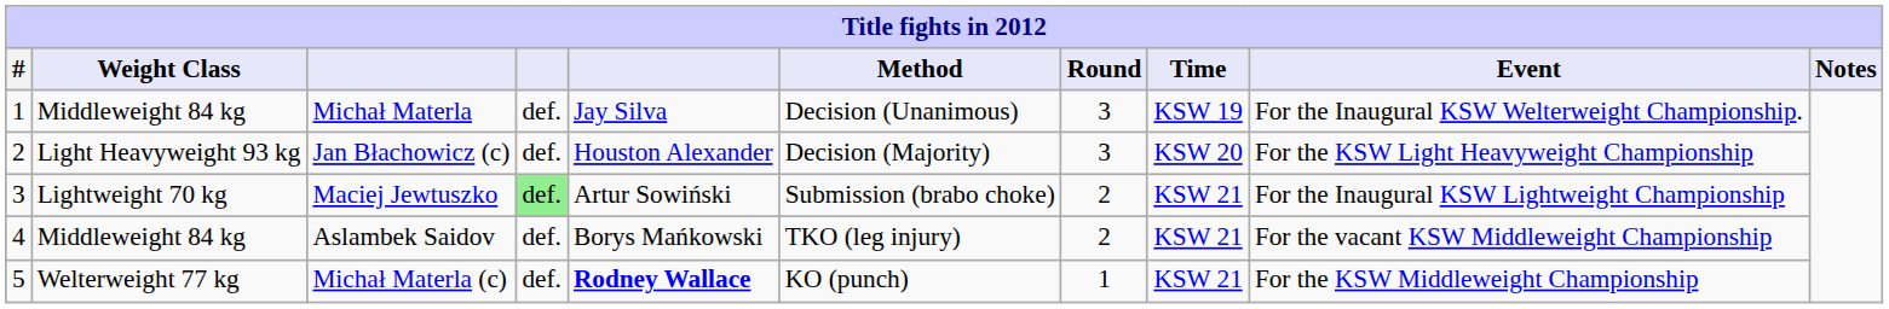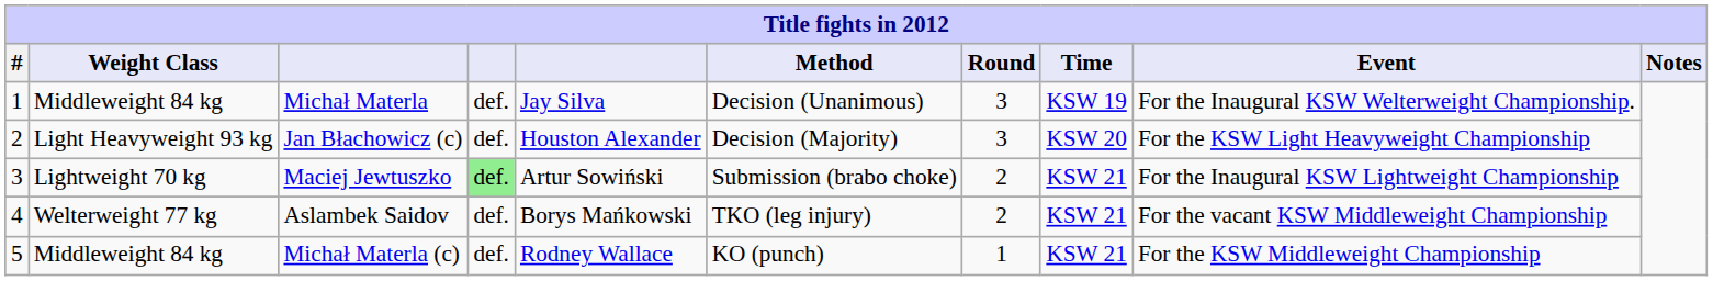Aslambek Saidov | Weight Class: Middleweight 84 kg -> Welterweight 77 kg
Michał Materla (c) | Weight Class: Welterweight 77 kg -> Middleweight 84 kg
Michał Materla (c) | column 5: bold -> normal
